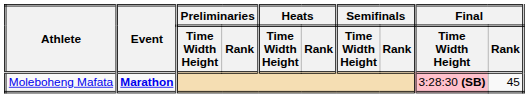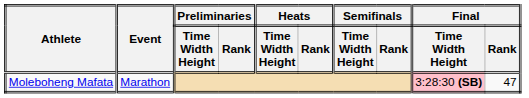Moleboheng Mafata | Event: bold -> normal
Moleboheng Mafata | Final / Rank: 45 -> 47
